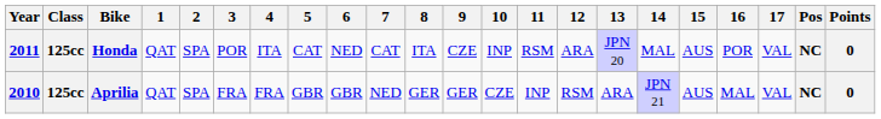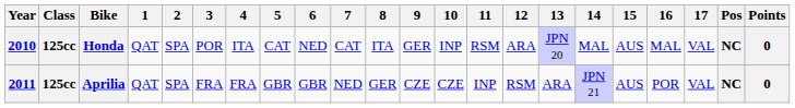Honda | Year: 2011 -> 2010
Honda | 9: CZE -> GER
Honda | 16: POR -> MAL
Aprilia | Year: 2010 -> 2011
Aprilia | 9: GER -> CZE
Aprilia | 16: MAL -> POR
